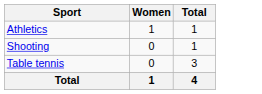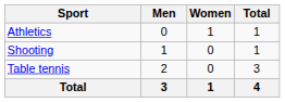+ column: Men | 0 | 1 | 2 | 3
